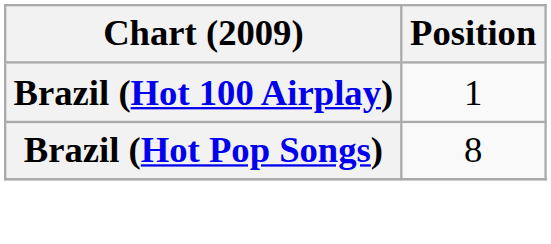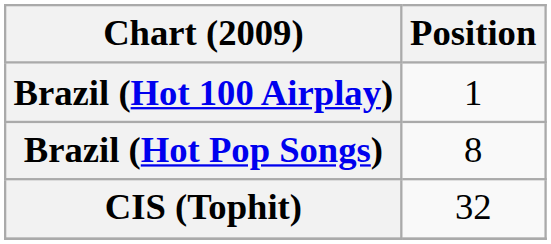+ row: CIS (Tophit) | 32
